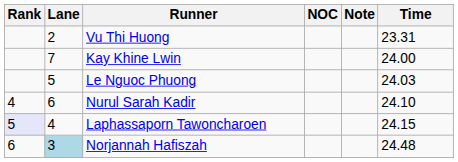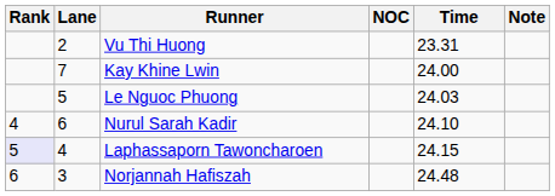columns swapped: Time <-> Note
Norjannah Hafiszah | Lane: lightblue background -> no background
